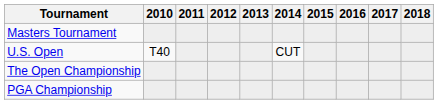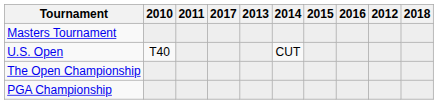columns swapped: 2012 <-> 2017
